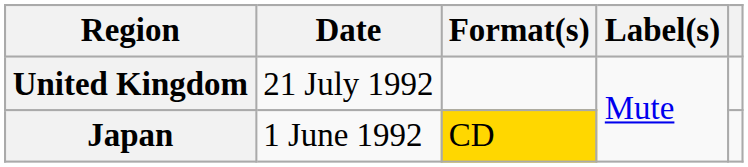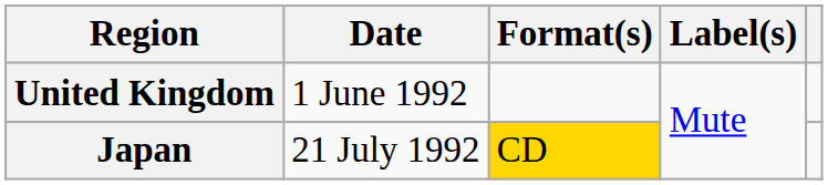United Kingdom | Date: 21 July 1992 -> 1 June 1992
Japan | Date: 1 June 1992 -> 21 July 1992
